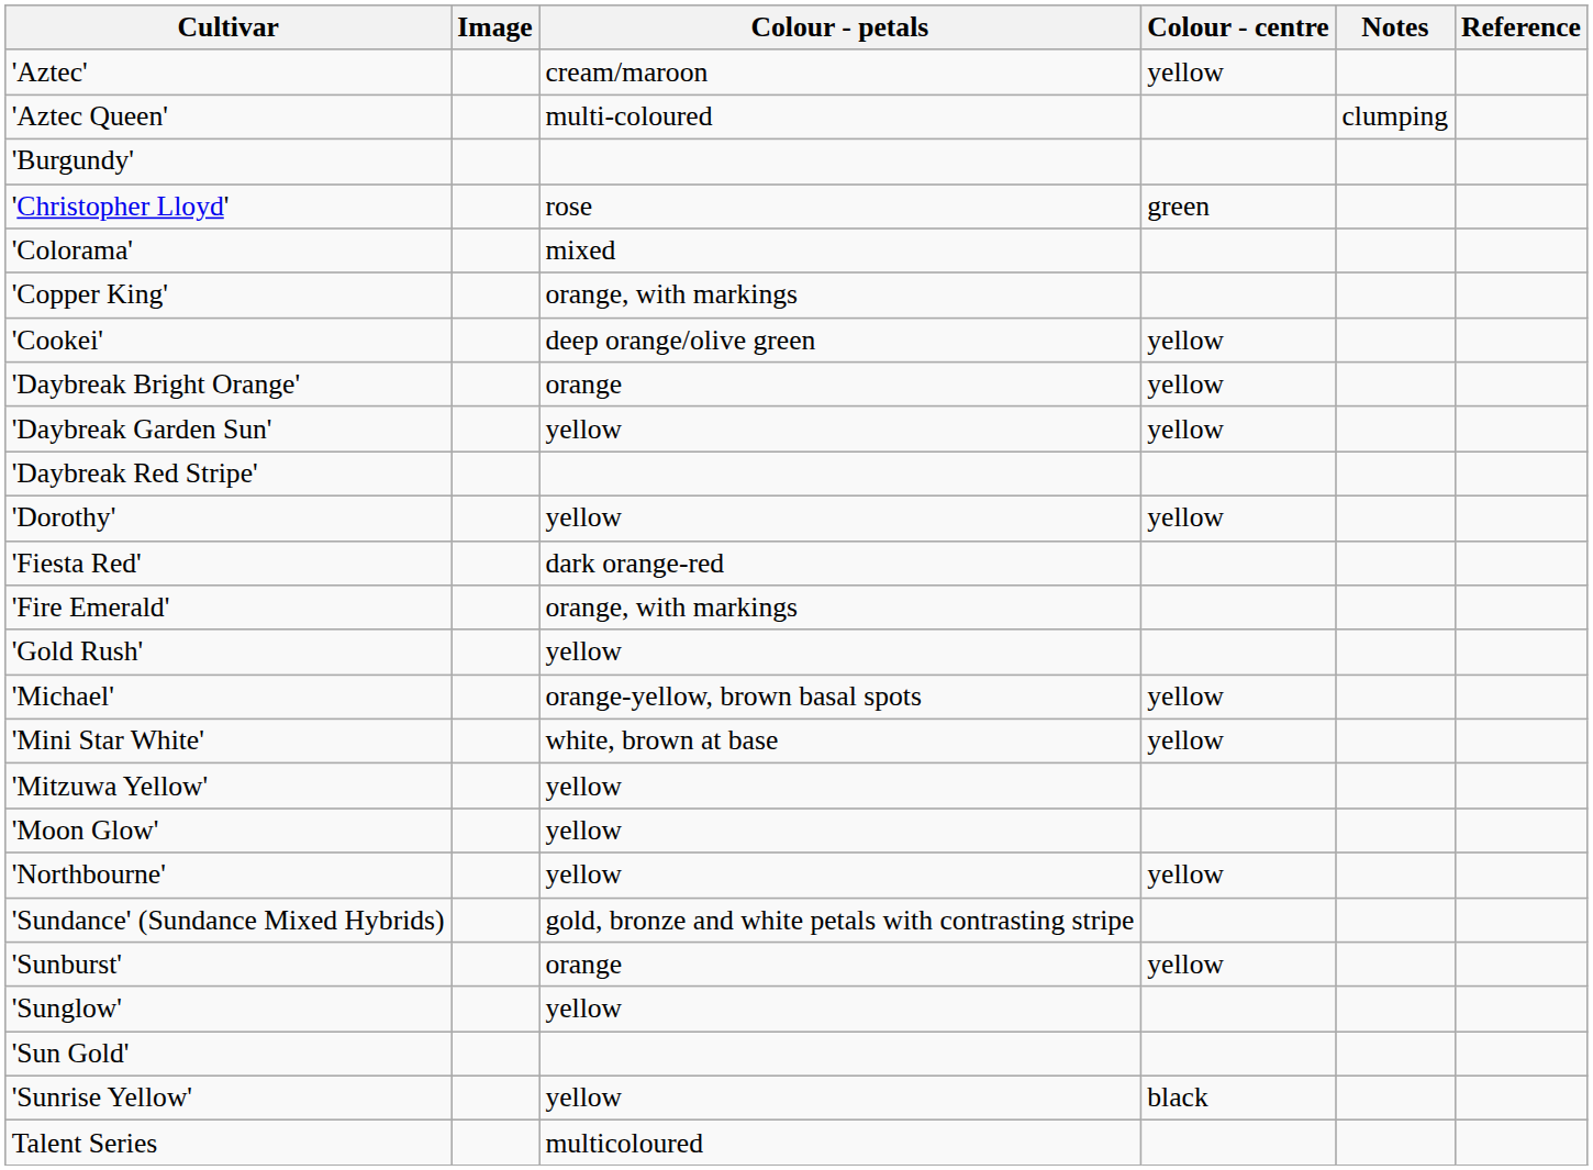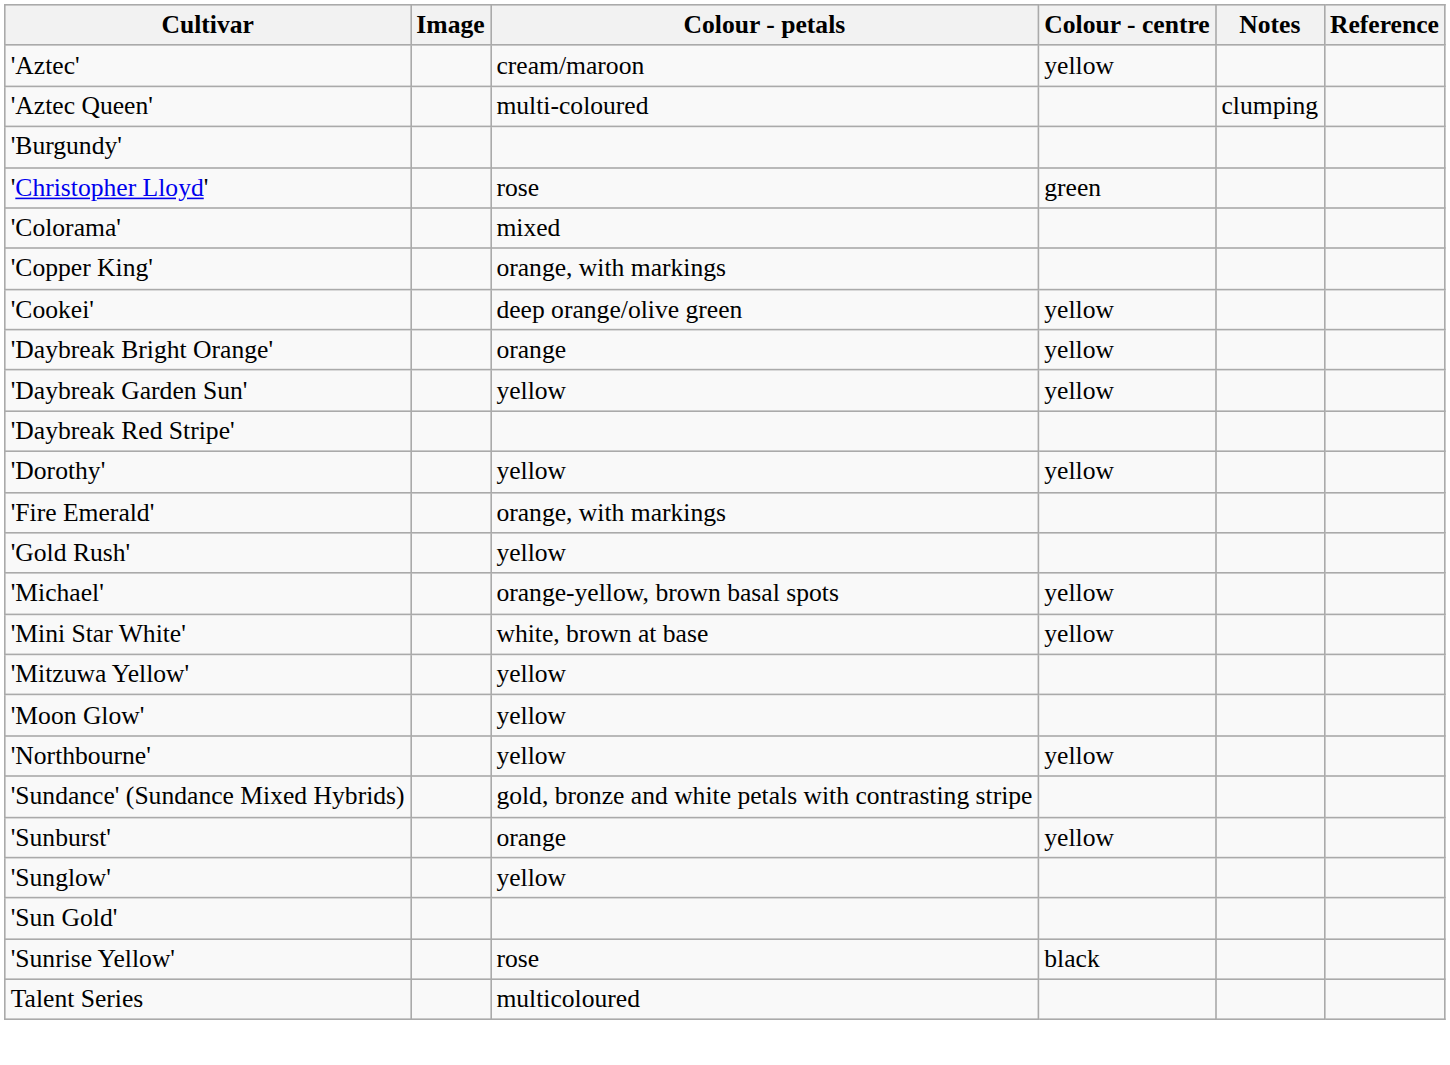- row: 'Fiesta Red' | dark orange-red
'Sunrise Yellow' | Colour - petals: yellow -> rose
